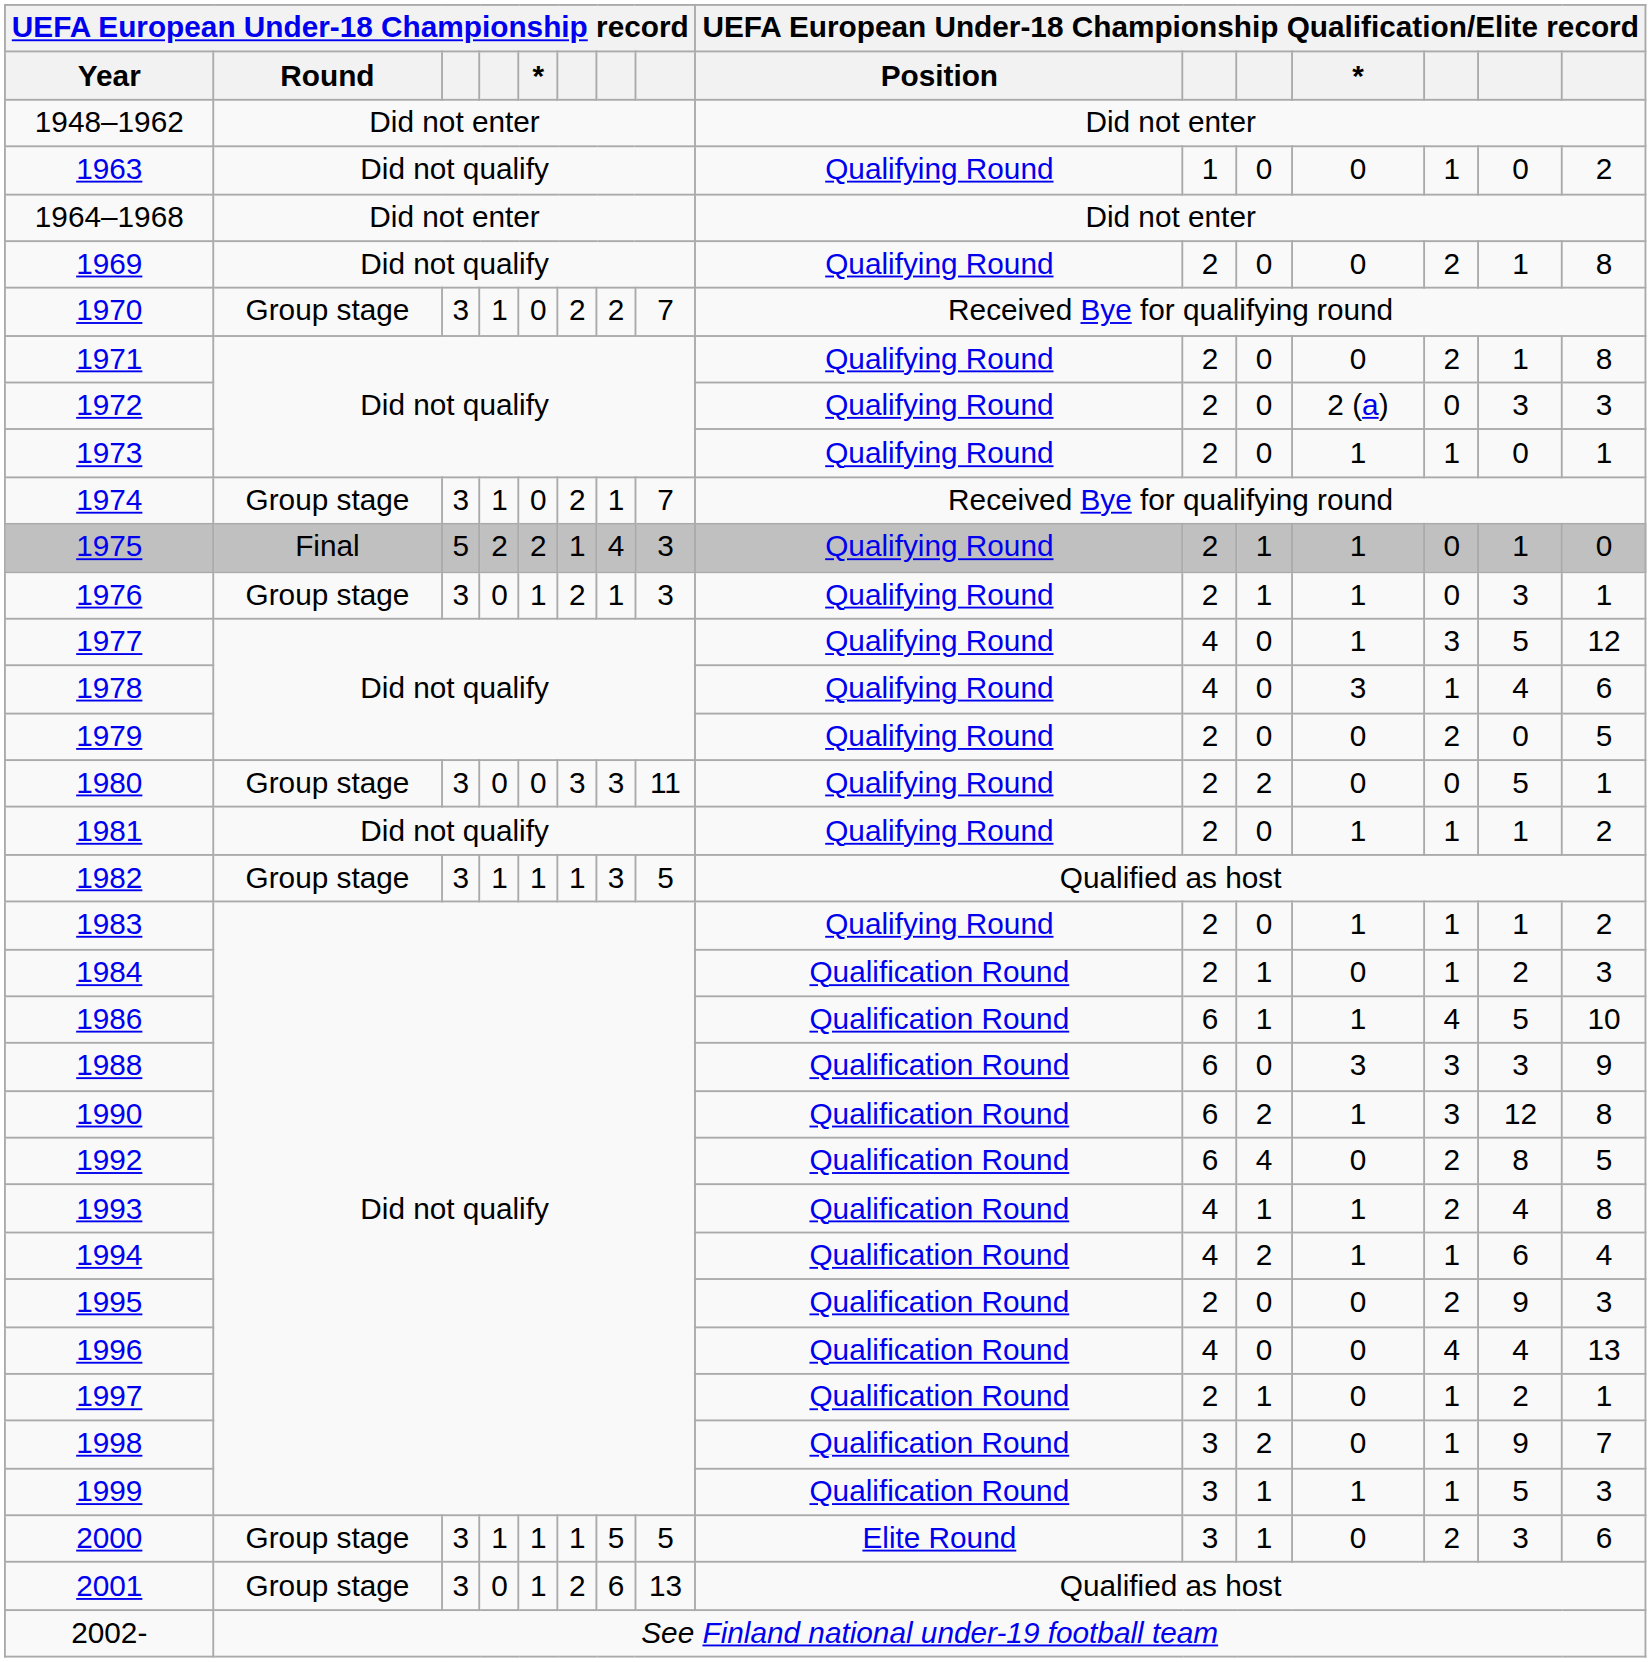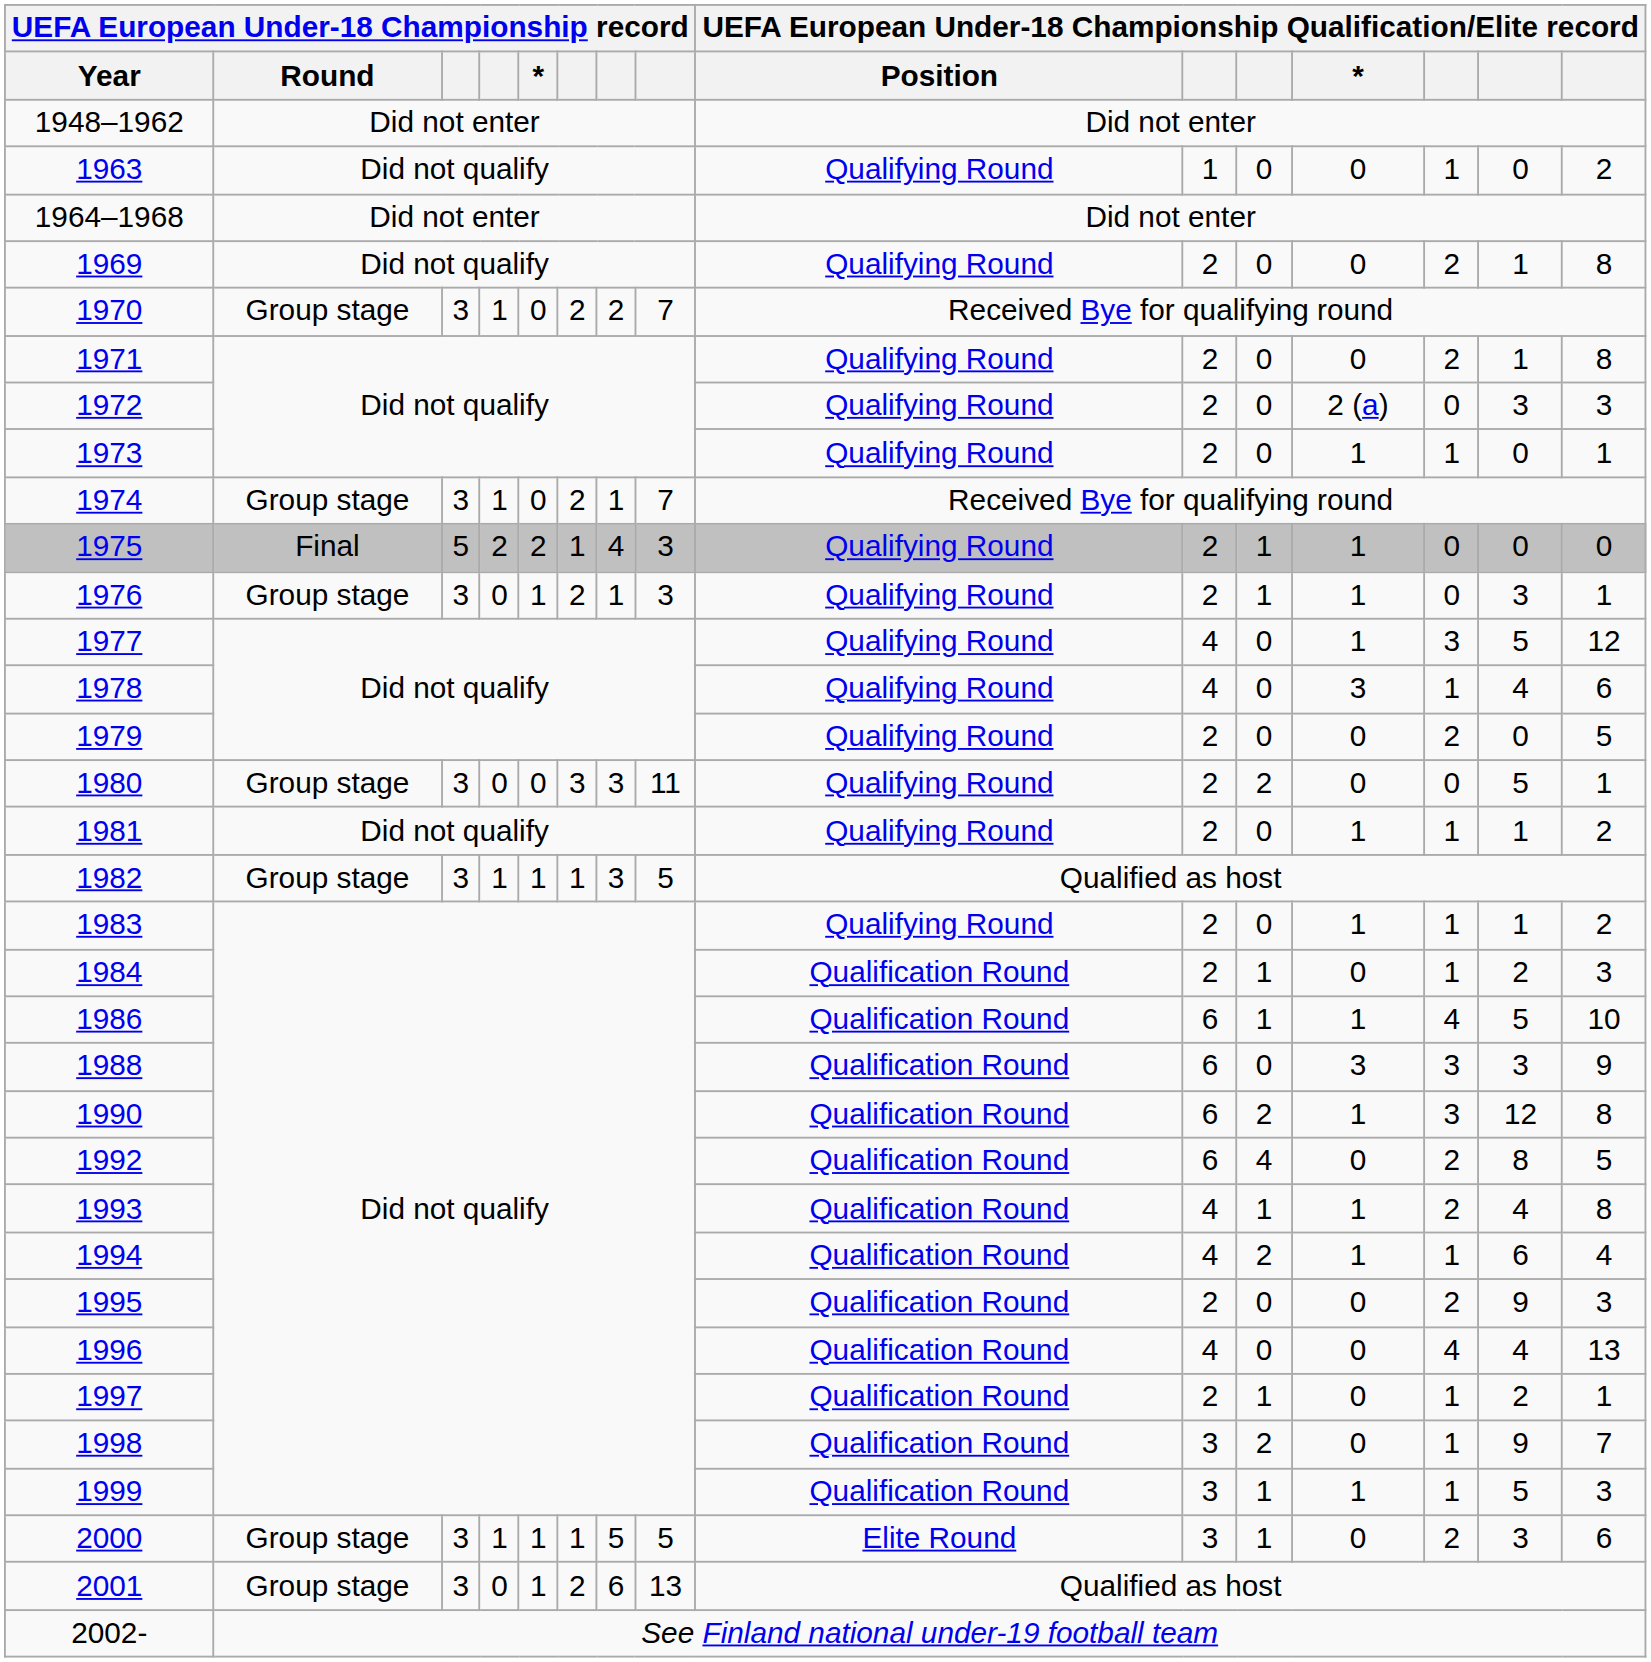1975 | column 14: 1 -> 0
